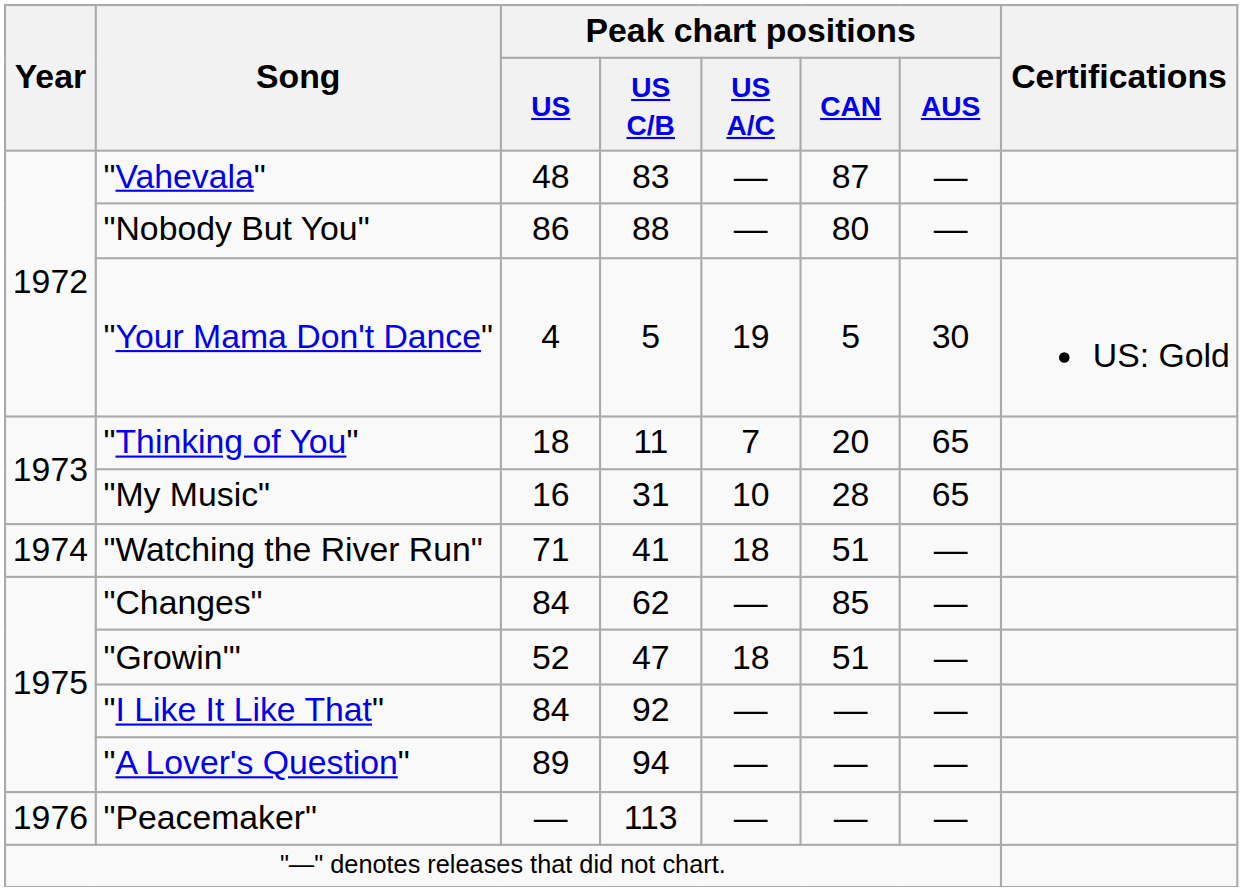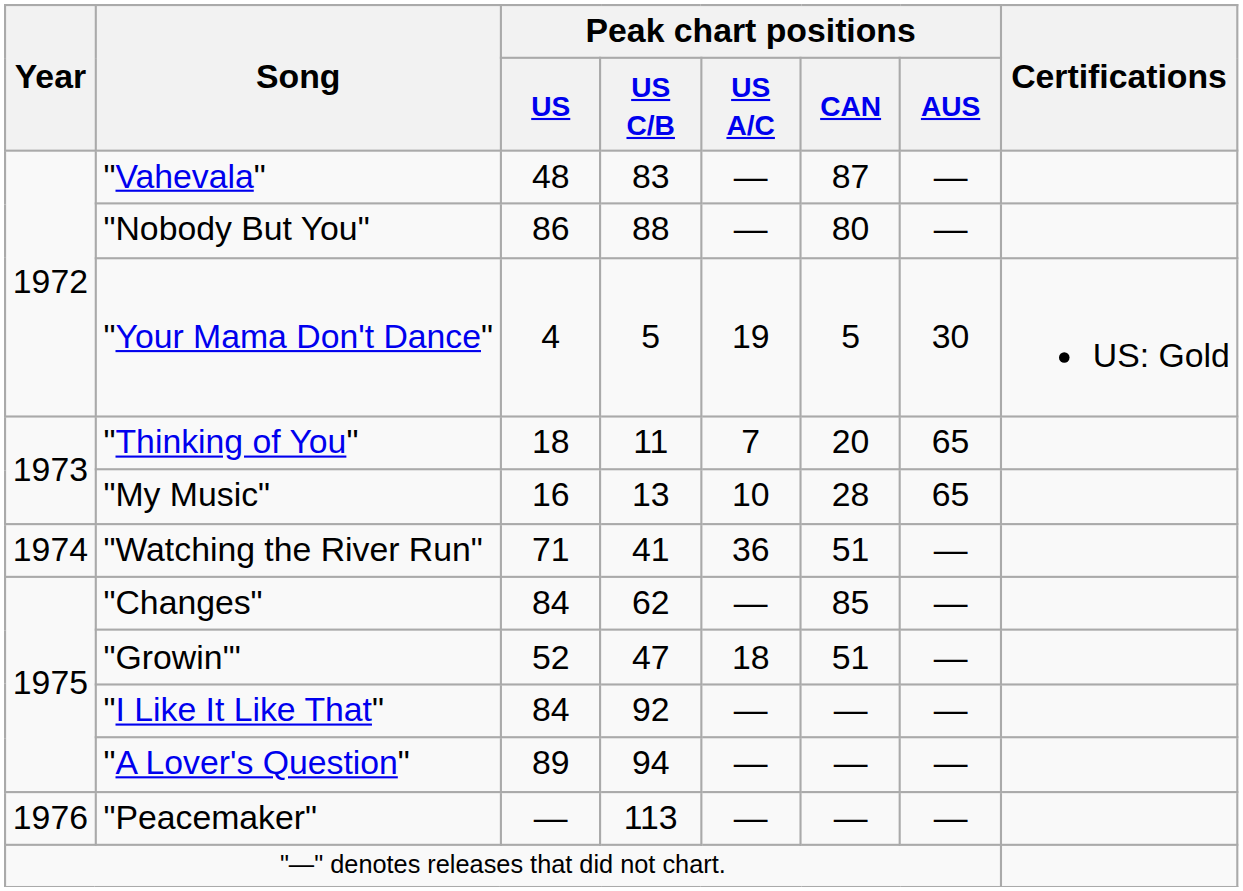"My Music" | Peak chart positions / US C/B: 31 -> 13
"Watching the River Run" | Peak chart positions / US A/C: 18 -> 36
